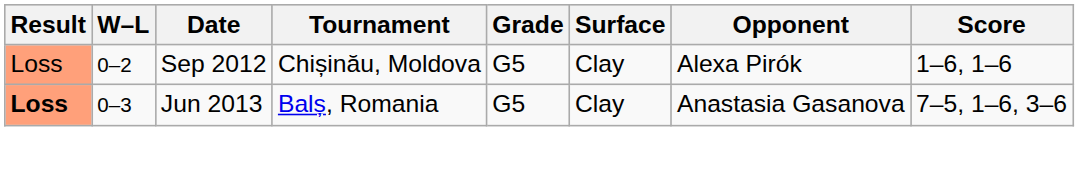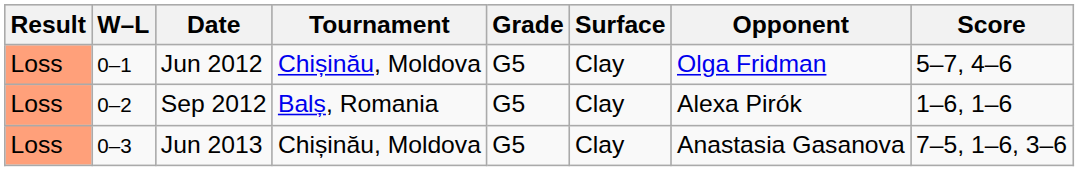+ row: Loss | 0–1 | Jun 2012 | Chișinău, Moldova | G5 | Clay | Olga Fridman | 5–7, 4–6
Sep 2012 | Tournament: Chișinău, Moldova -> Balș, Romania
Jun 2013 | Result: bold -> normal
Jun 2013 | Tournament: Balș, Romania -> Chișinău, Moldova
